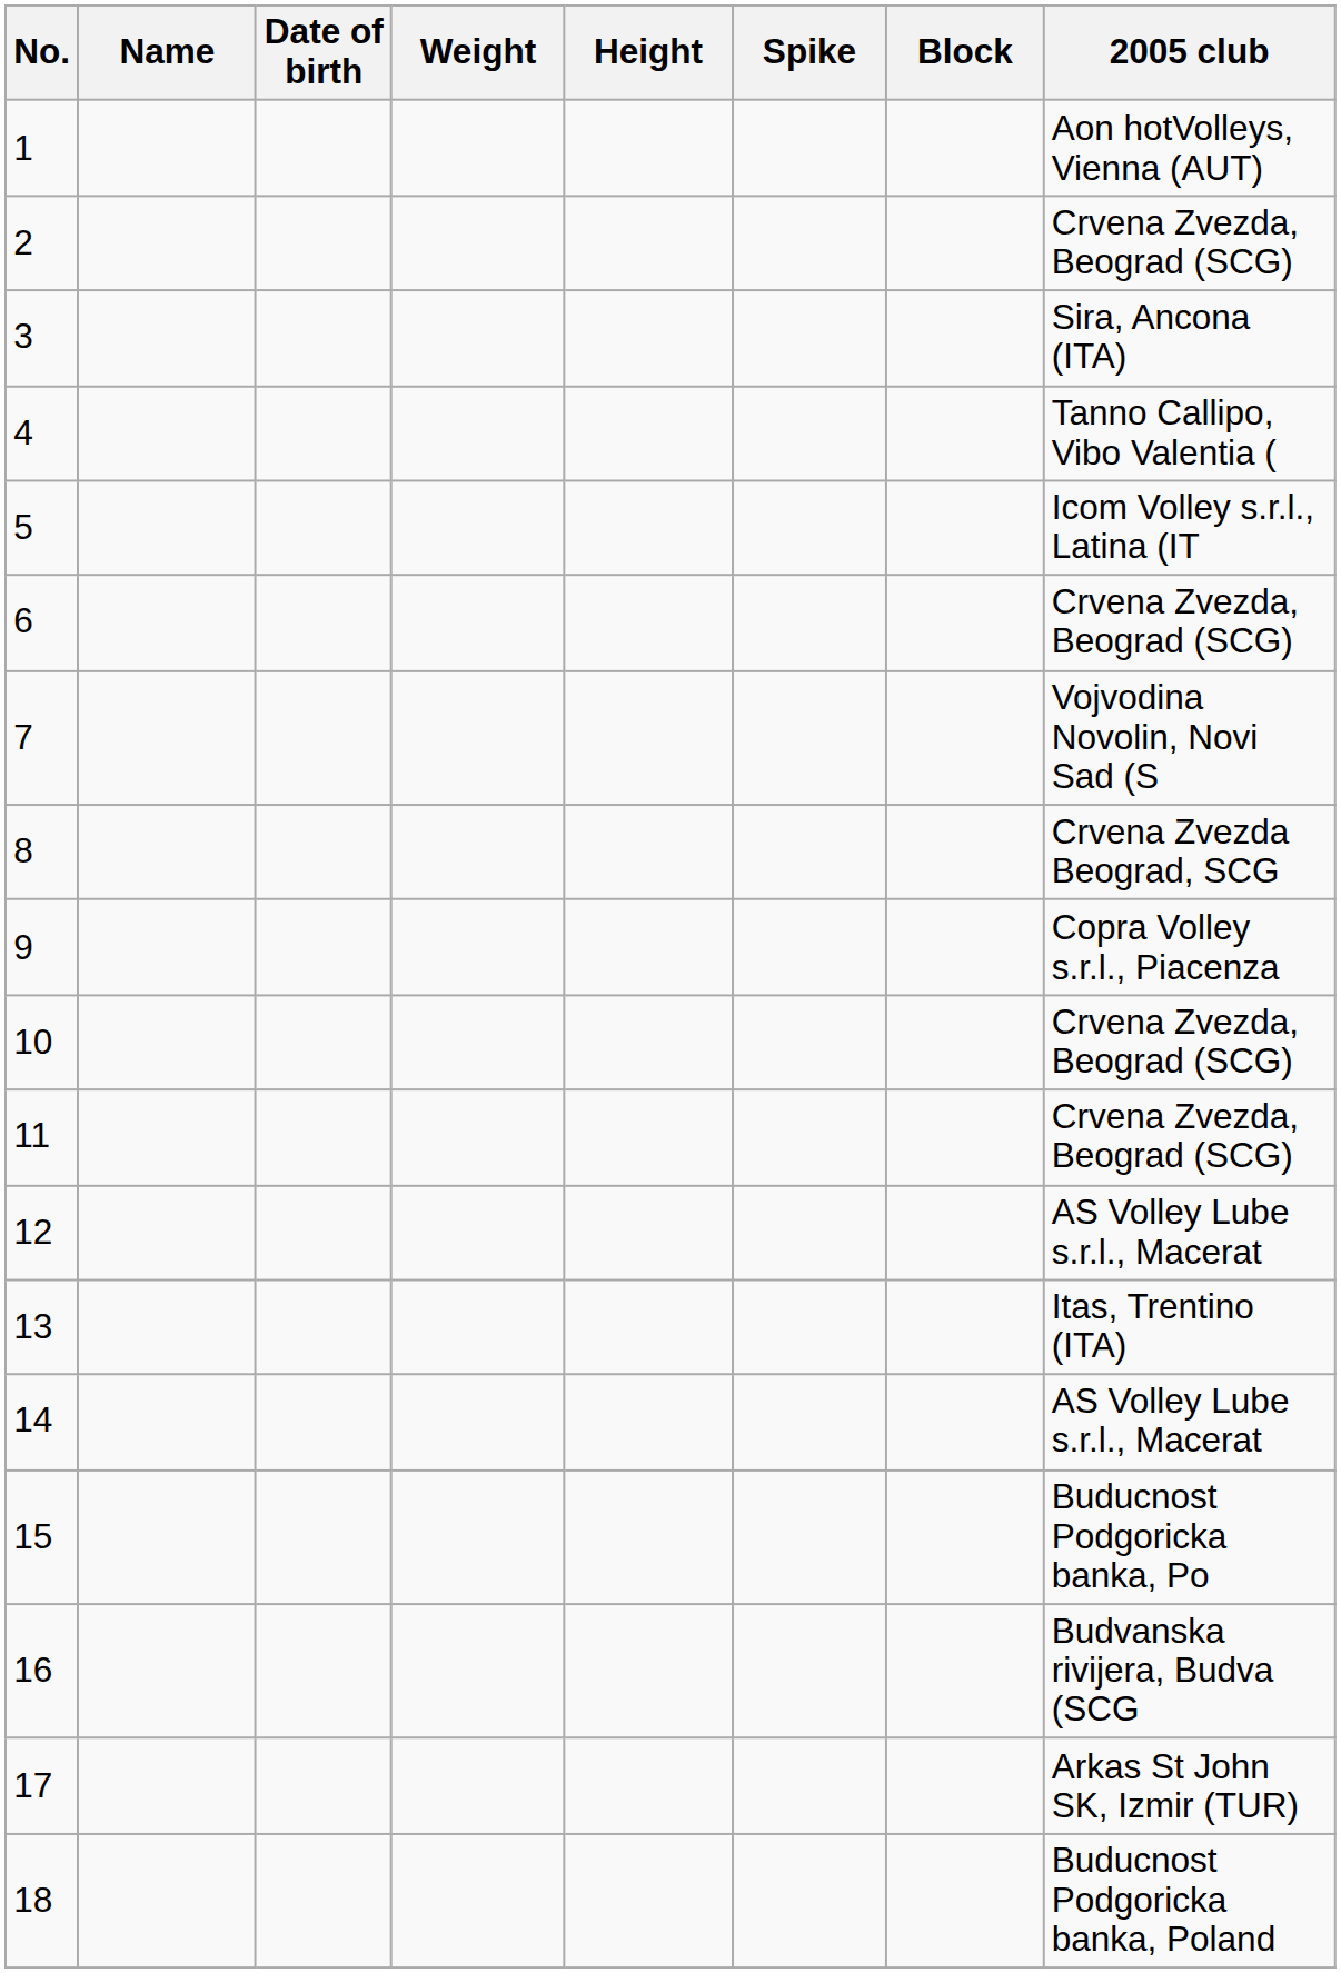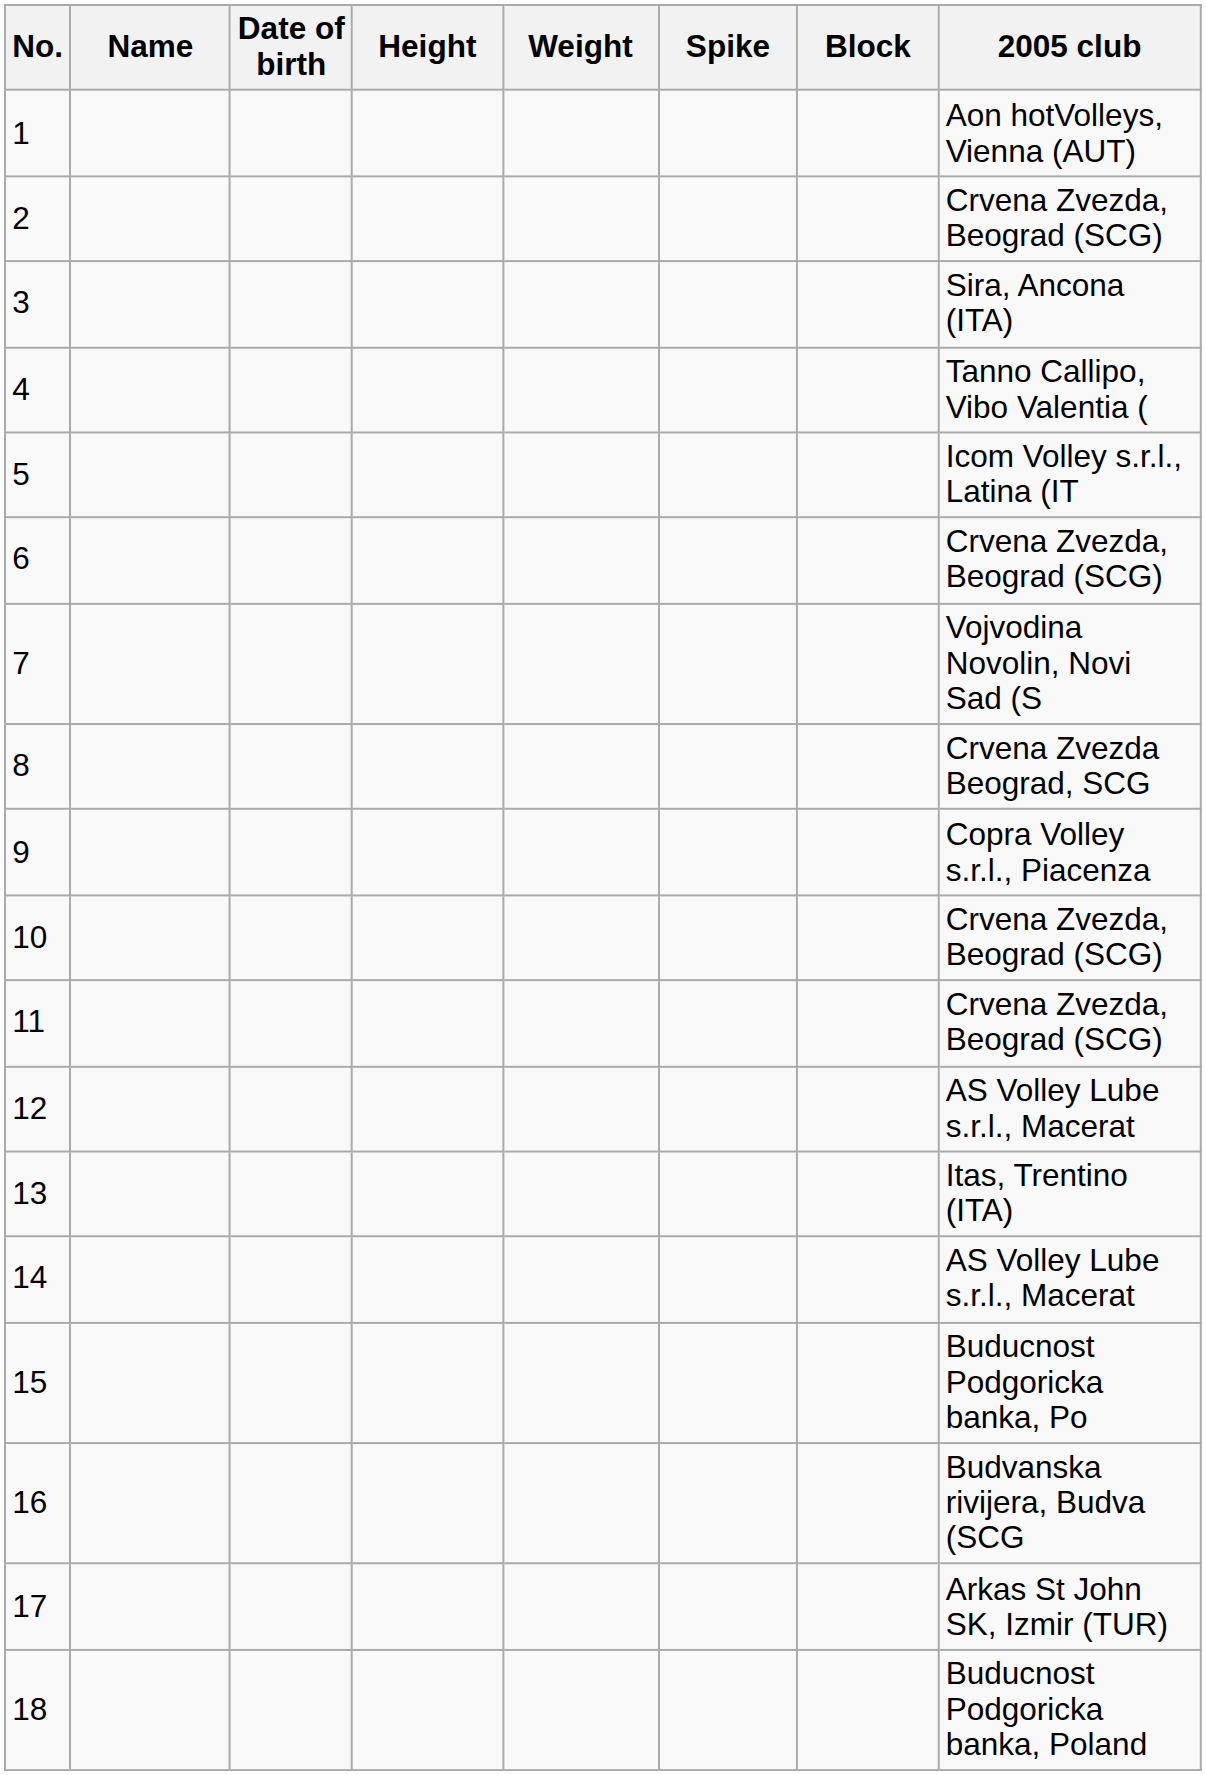columns swapped: Height <-> Weight
